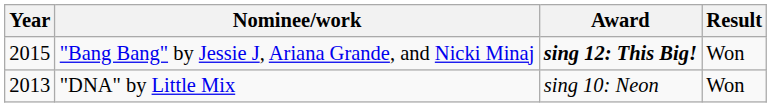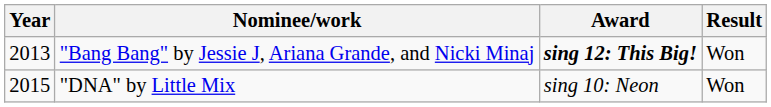"Bang Bang" by Jessie J, Ariana Grande, and Nicki Minaj | Year: 2015 -> 2013
"DNA" by Little Mix | Year: 2013 -> 2015
